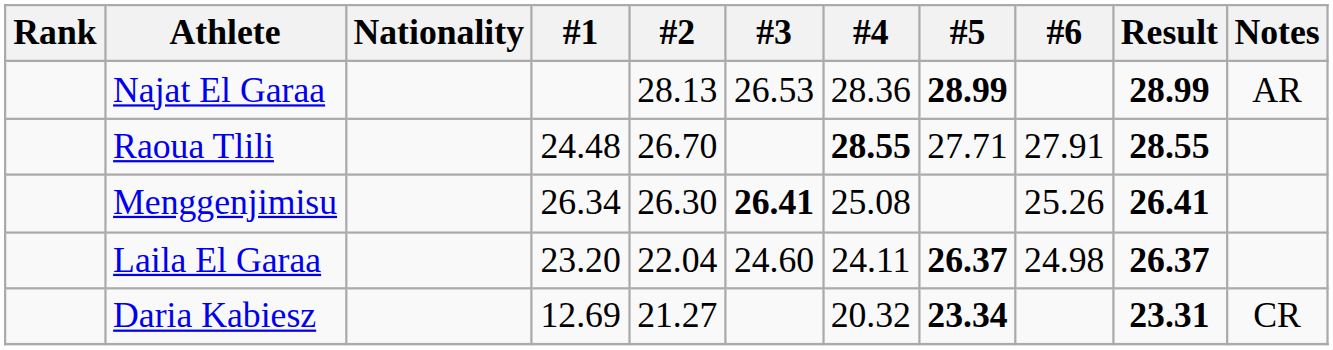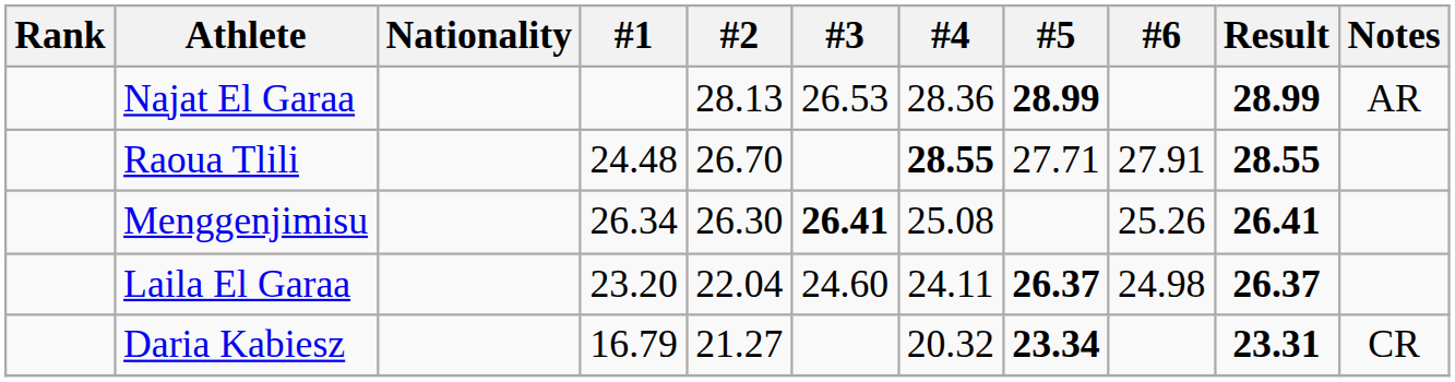Daria Kabiesz | #1: 12.69 -> 16.79
